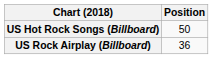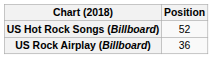US Hot Rock Songs (Billboard) | Position: 50 -> 52
